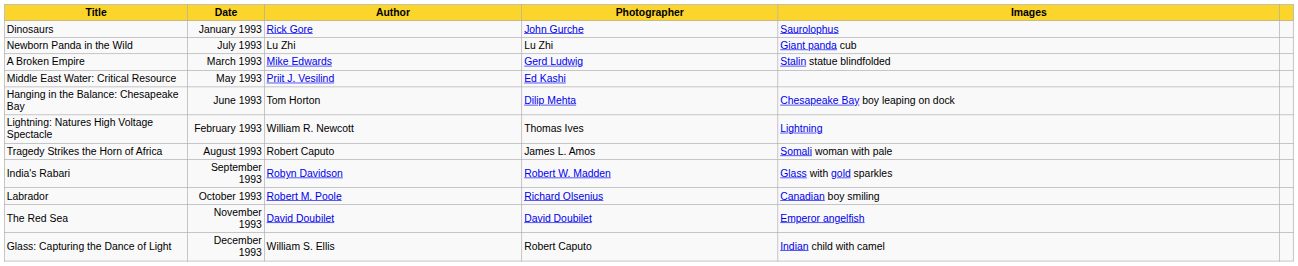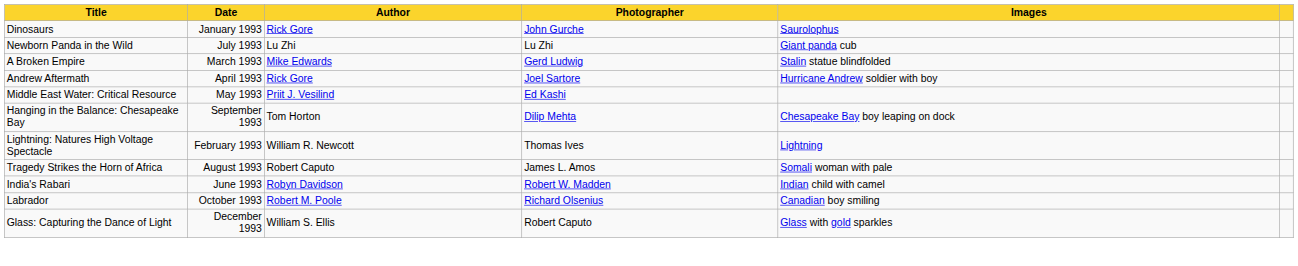+ row: Andrew Aftermath | April 1993 | Rick Gore | Joel Sartore | Hurricane Andrew soldier with boy
Hanging in the Balance: Chesapeake Bay | Date: June 1993 -> September 1993
India's Rabari | Date: September 1993 -> June 1993
India's Rabari | Images: Glass with gold sparkles -> Indian child with camel
- row: The Red Sea | November 1993 | David Doubilet | David Doubilet | Emperor angelfish
Glass: Capturing the Dance of Light | Images: Indian child with camel -> Glass with gold sparkles
